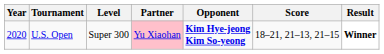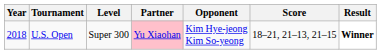U.S. Open | Year: 2020 -> 2018
U.S. Open | Opponent: bold -> normal
